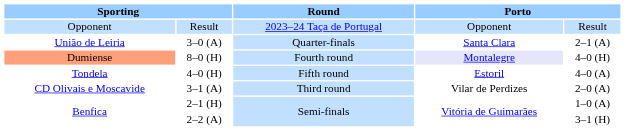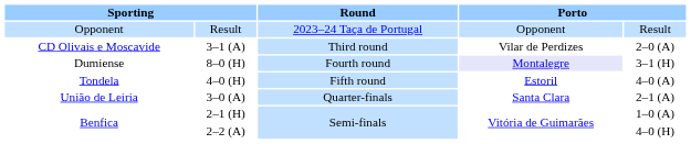rows swapped: 3–1 (A) <-> 3–0 (A)
8–0 (H) | column 1: lightsalmon background -> no background
8–0 (H) | column 5: 4–0 (H) -> 3–1 (H)
2–2 (A) | column 5: 3–1 (H) -> 4–0 (H)
